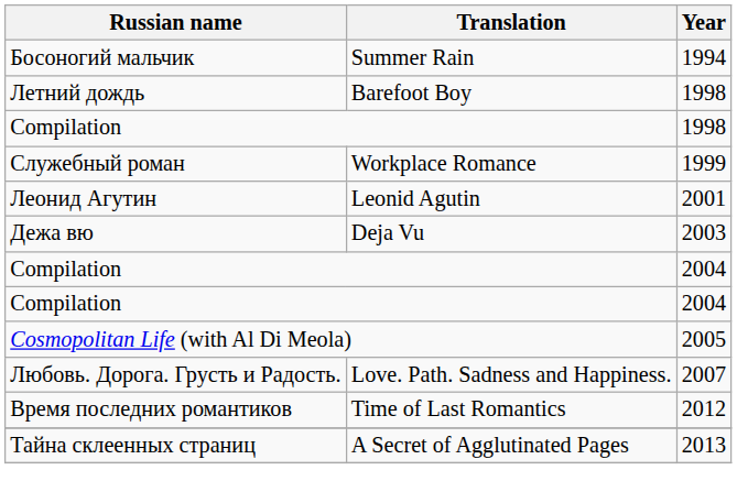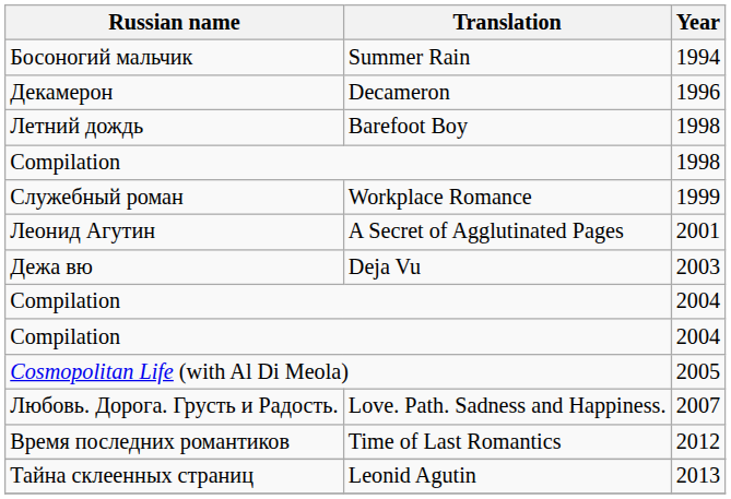+ row: Декамерон | Decameron | 1996
Леонид Агутин | Translation: Leonid Agutin -> A Secret of Agglutinated Pages
Тайна склеенных страниц | Translation: A Secret of Agglutinated Pages -> Leonid Agutin
